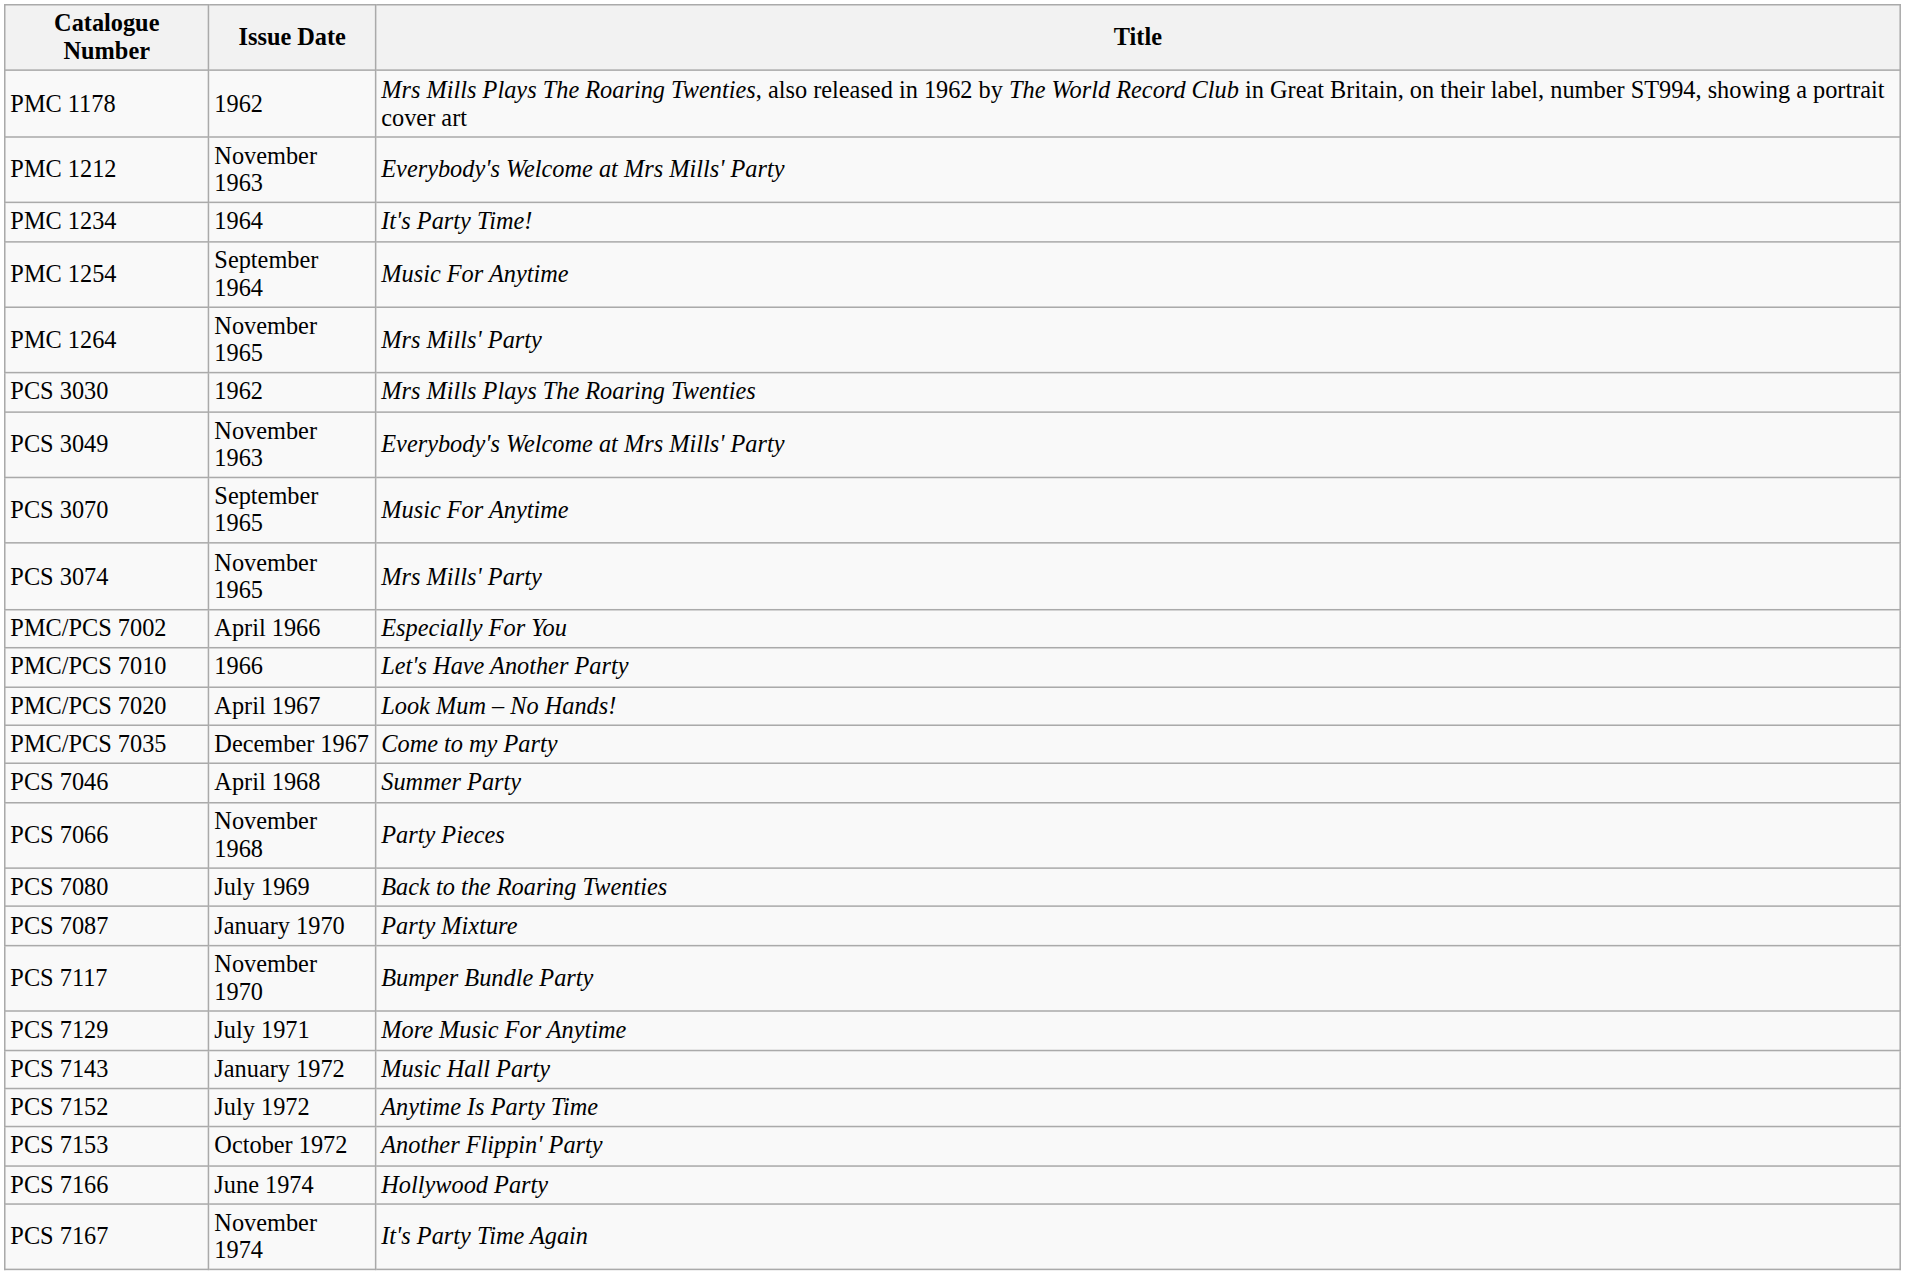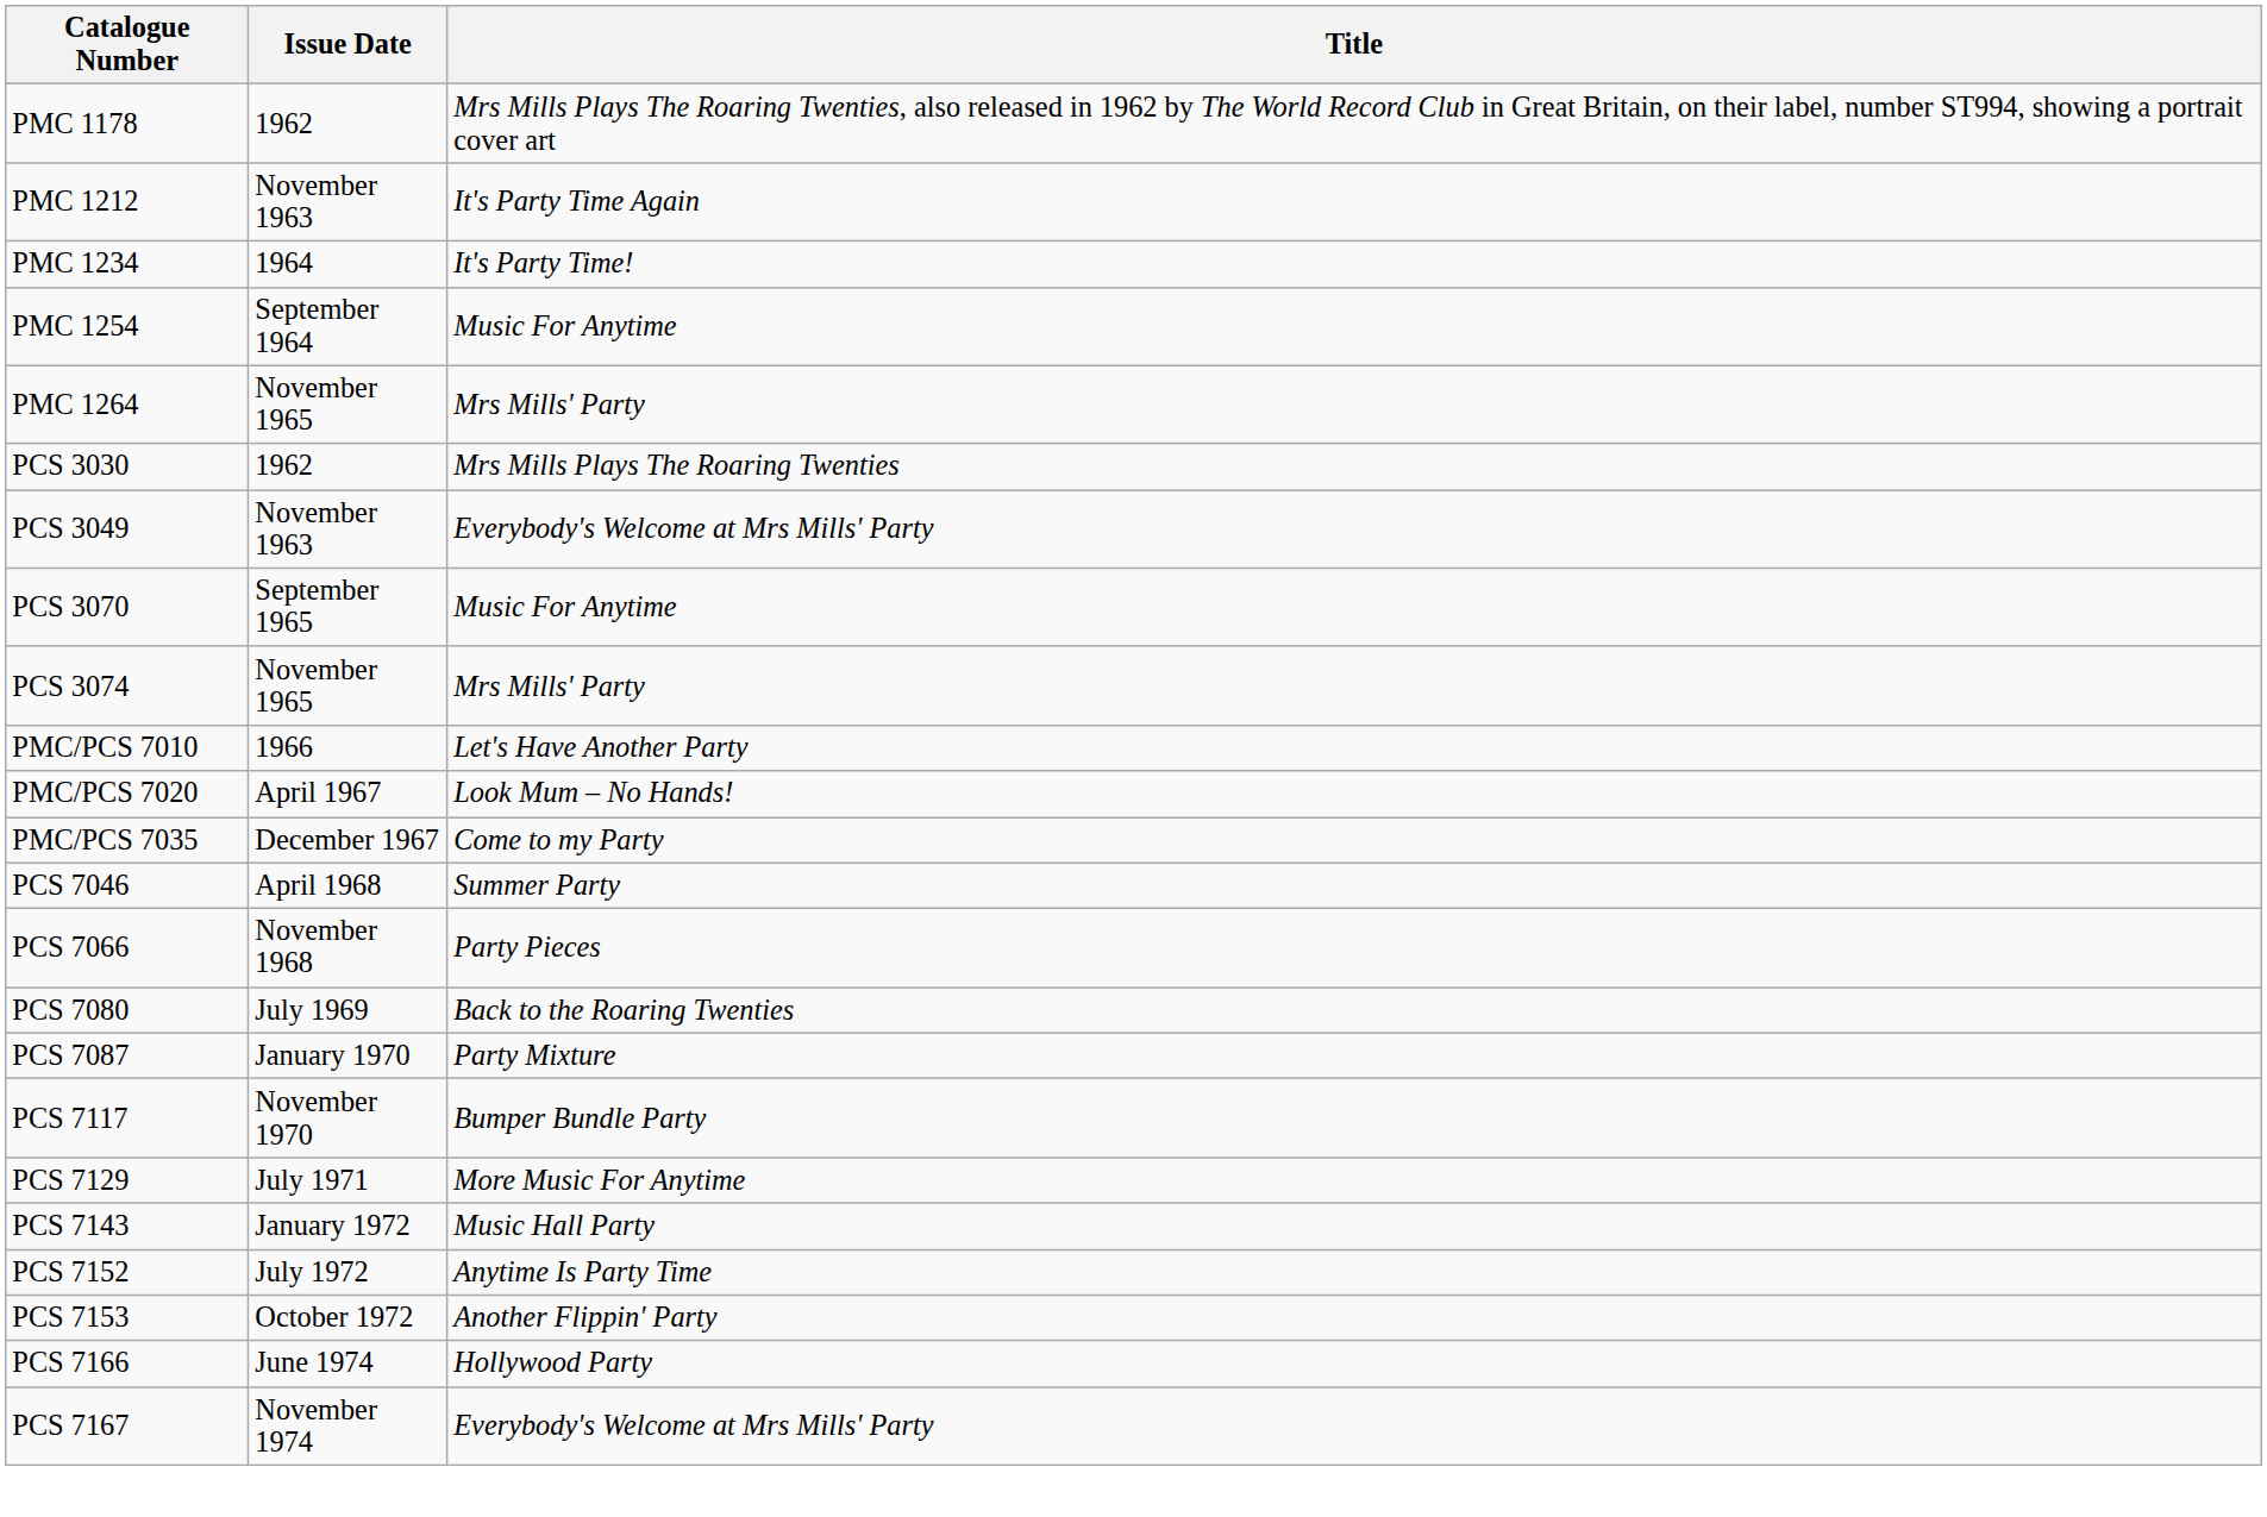PMC 1212 | Title: Everybody's Welcome at Mrs Mills' Party -> It's Party Time Again
- row: PMC/PCS 7002 | April 1966 | Especially For You
PCS 7167 | Title: It's Party Time Again -> Everybody's Welcome at Mrs Mills' Party
